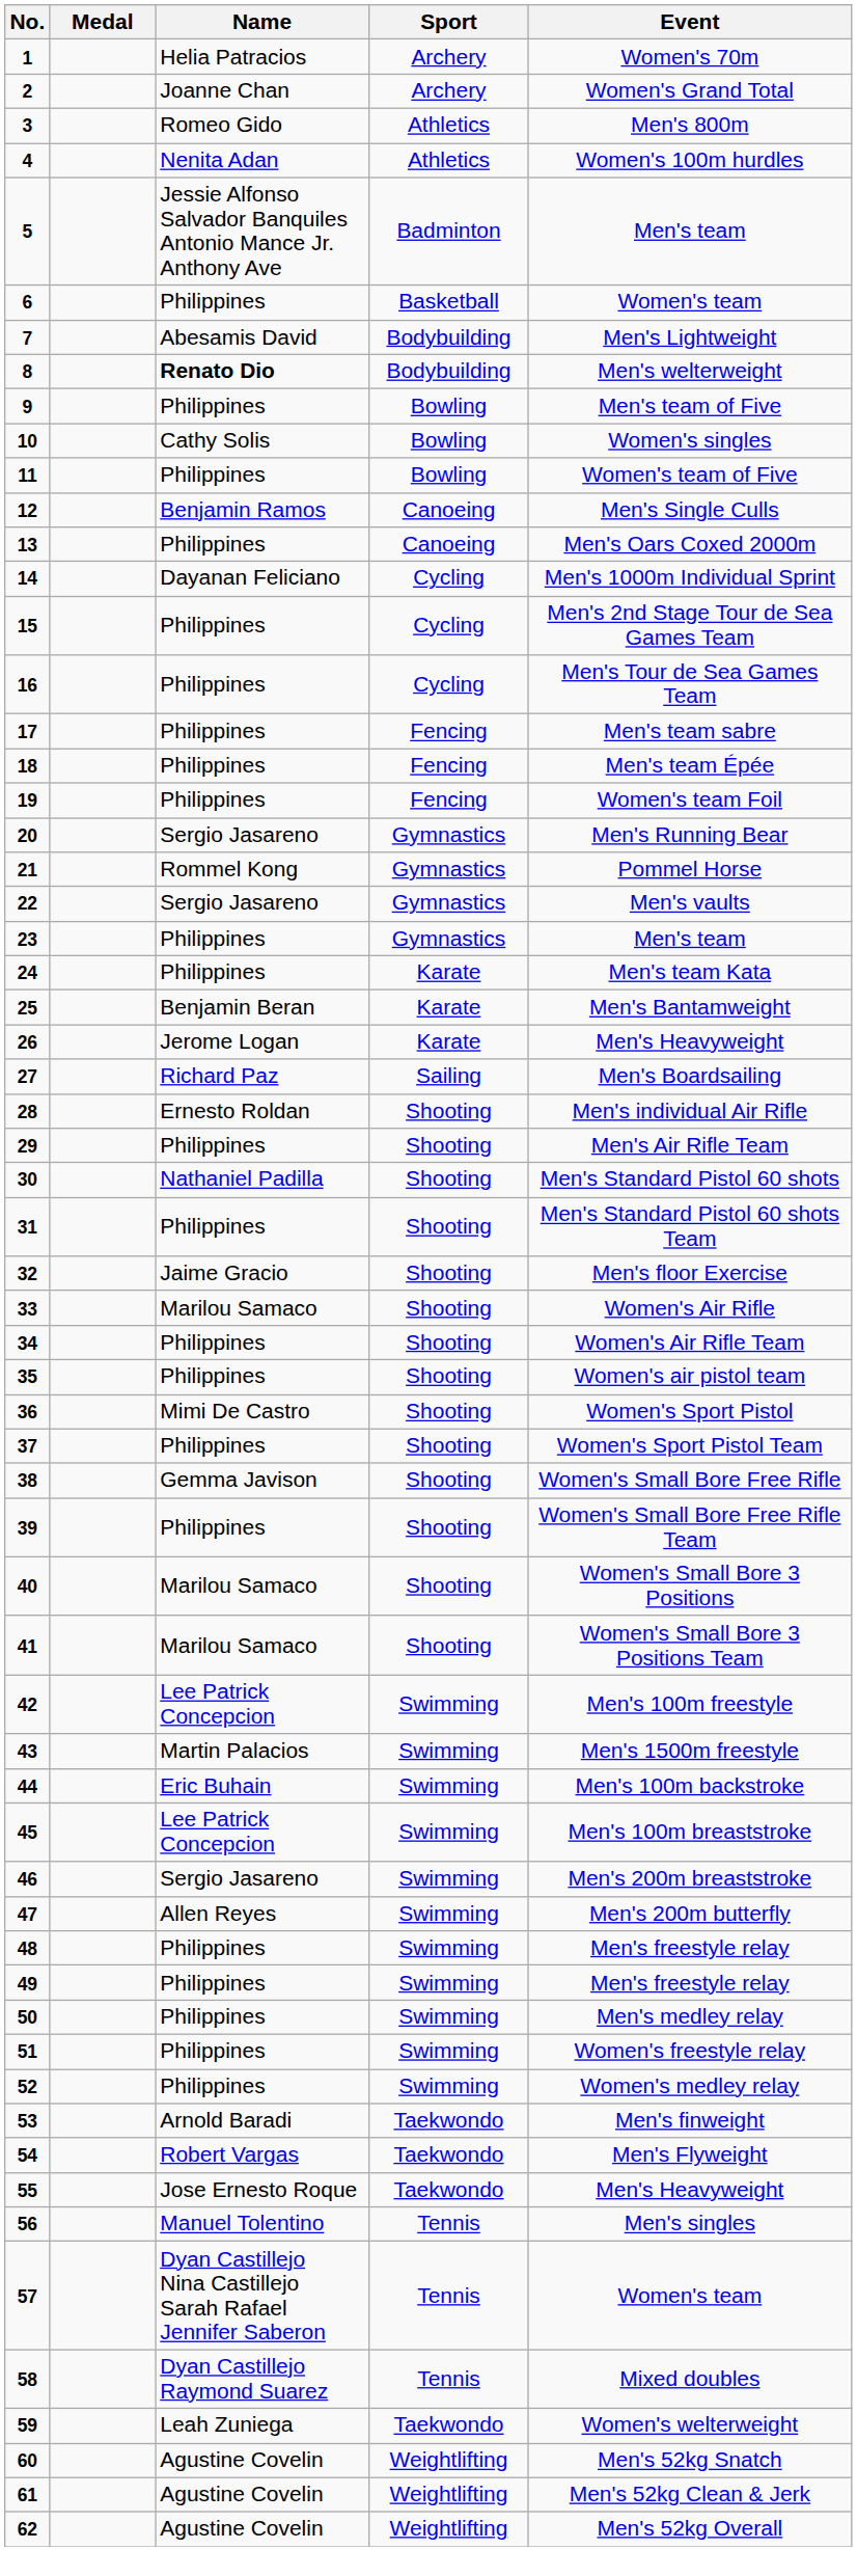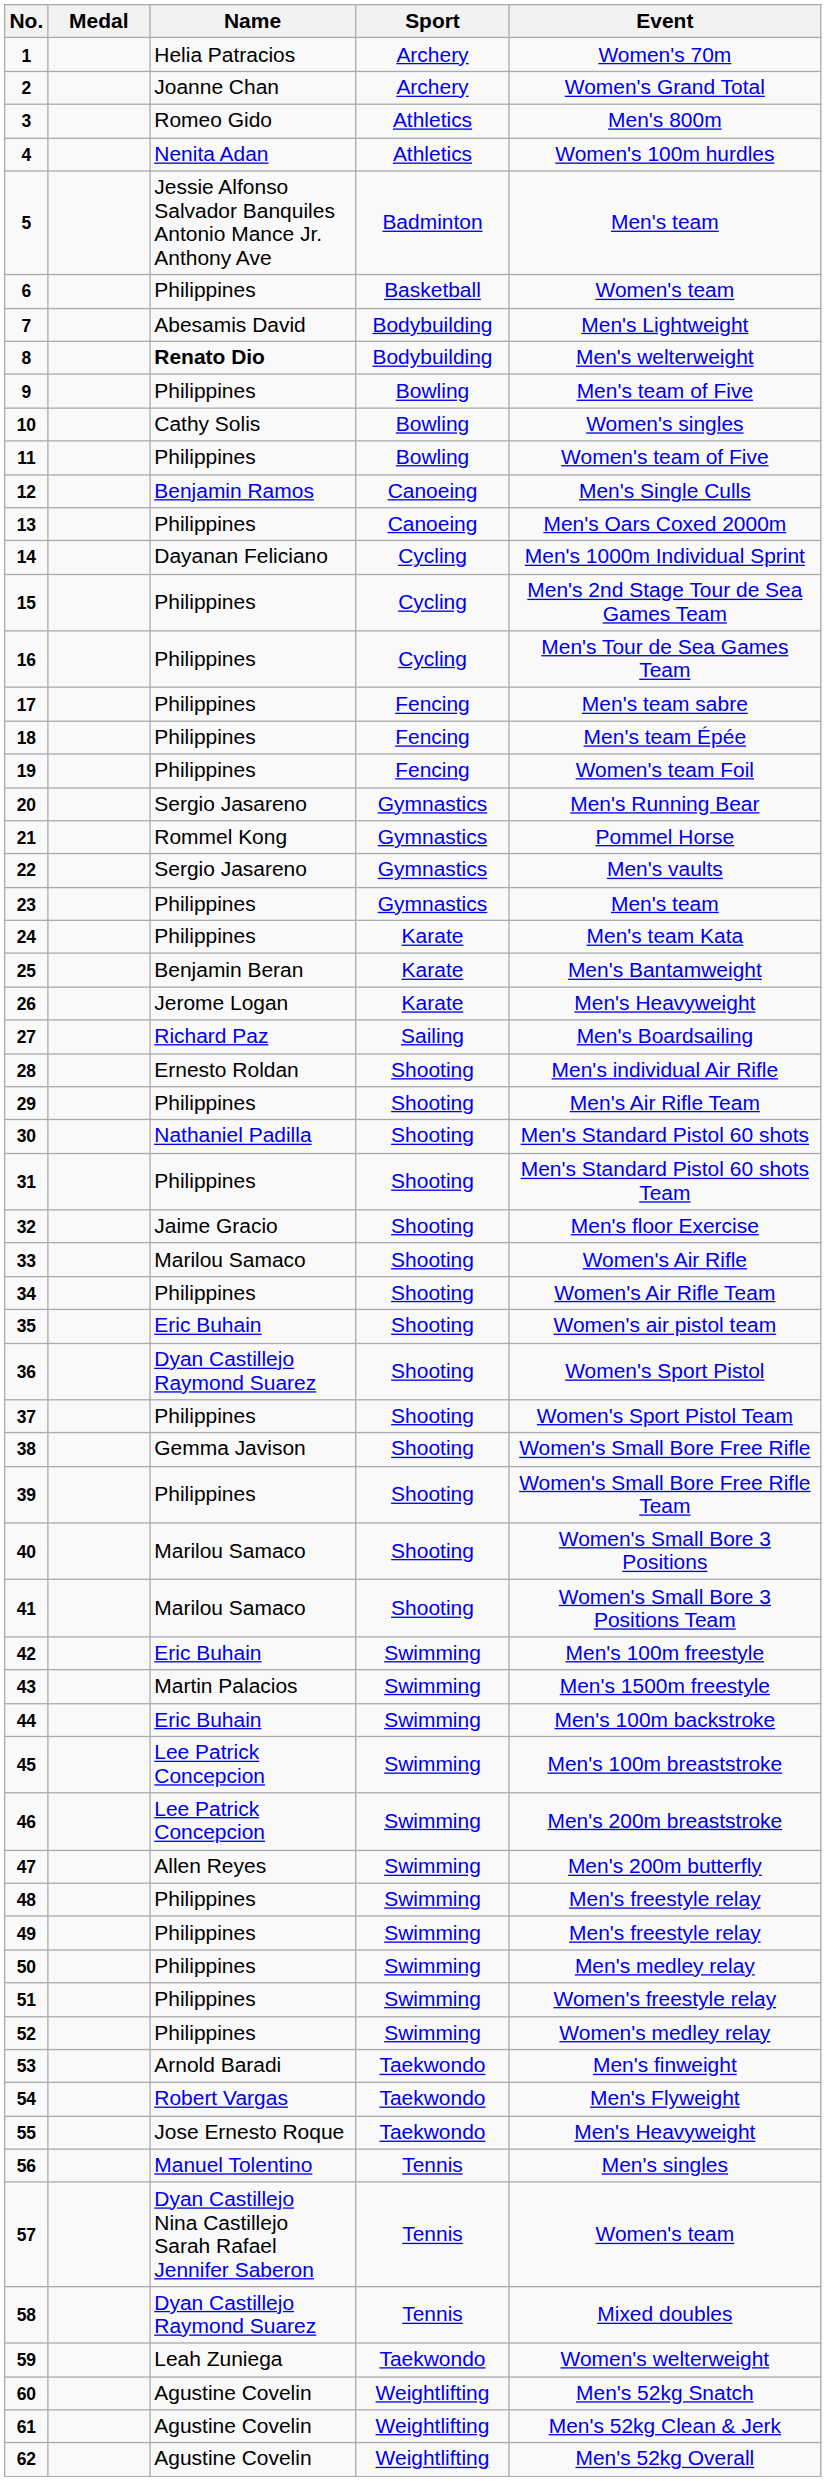35 | Name: Philippines -> Eric Buhain
36 | Name: Mimi De Castro -> Dyan Castillejo Raymond Suarez
42 | Name: Lee Patrick Concepcion -> Eric Buhain
46 | Name: Sergio Jasareno -> Lee Patrick Concepcion
